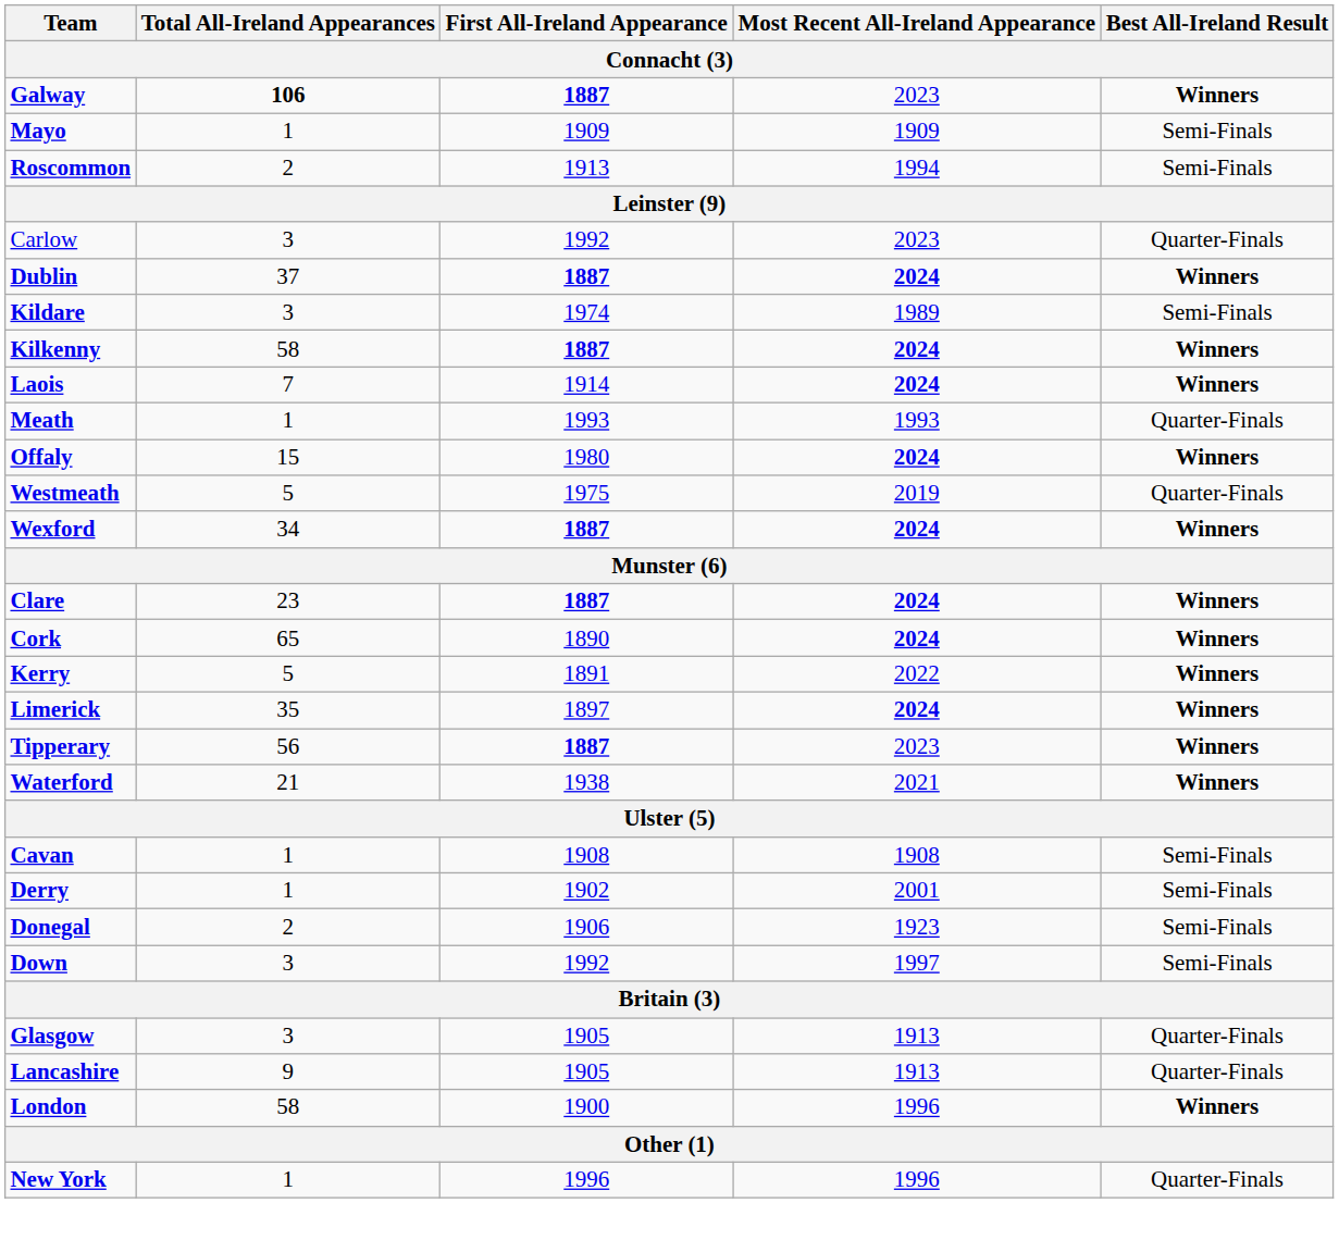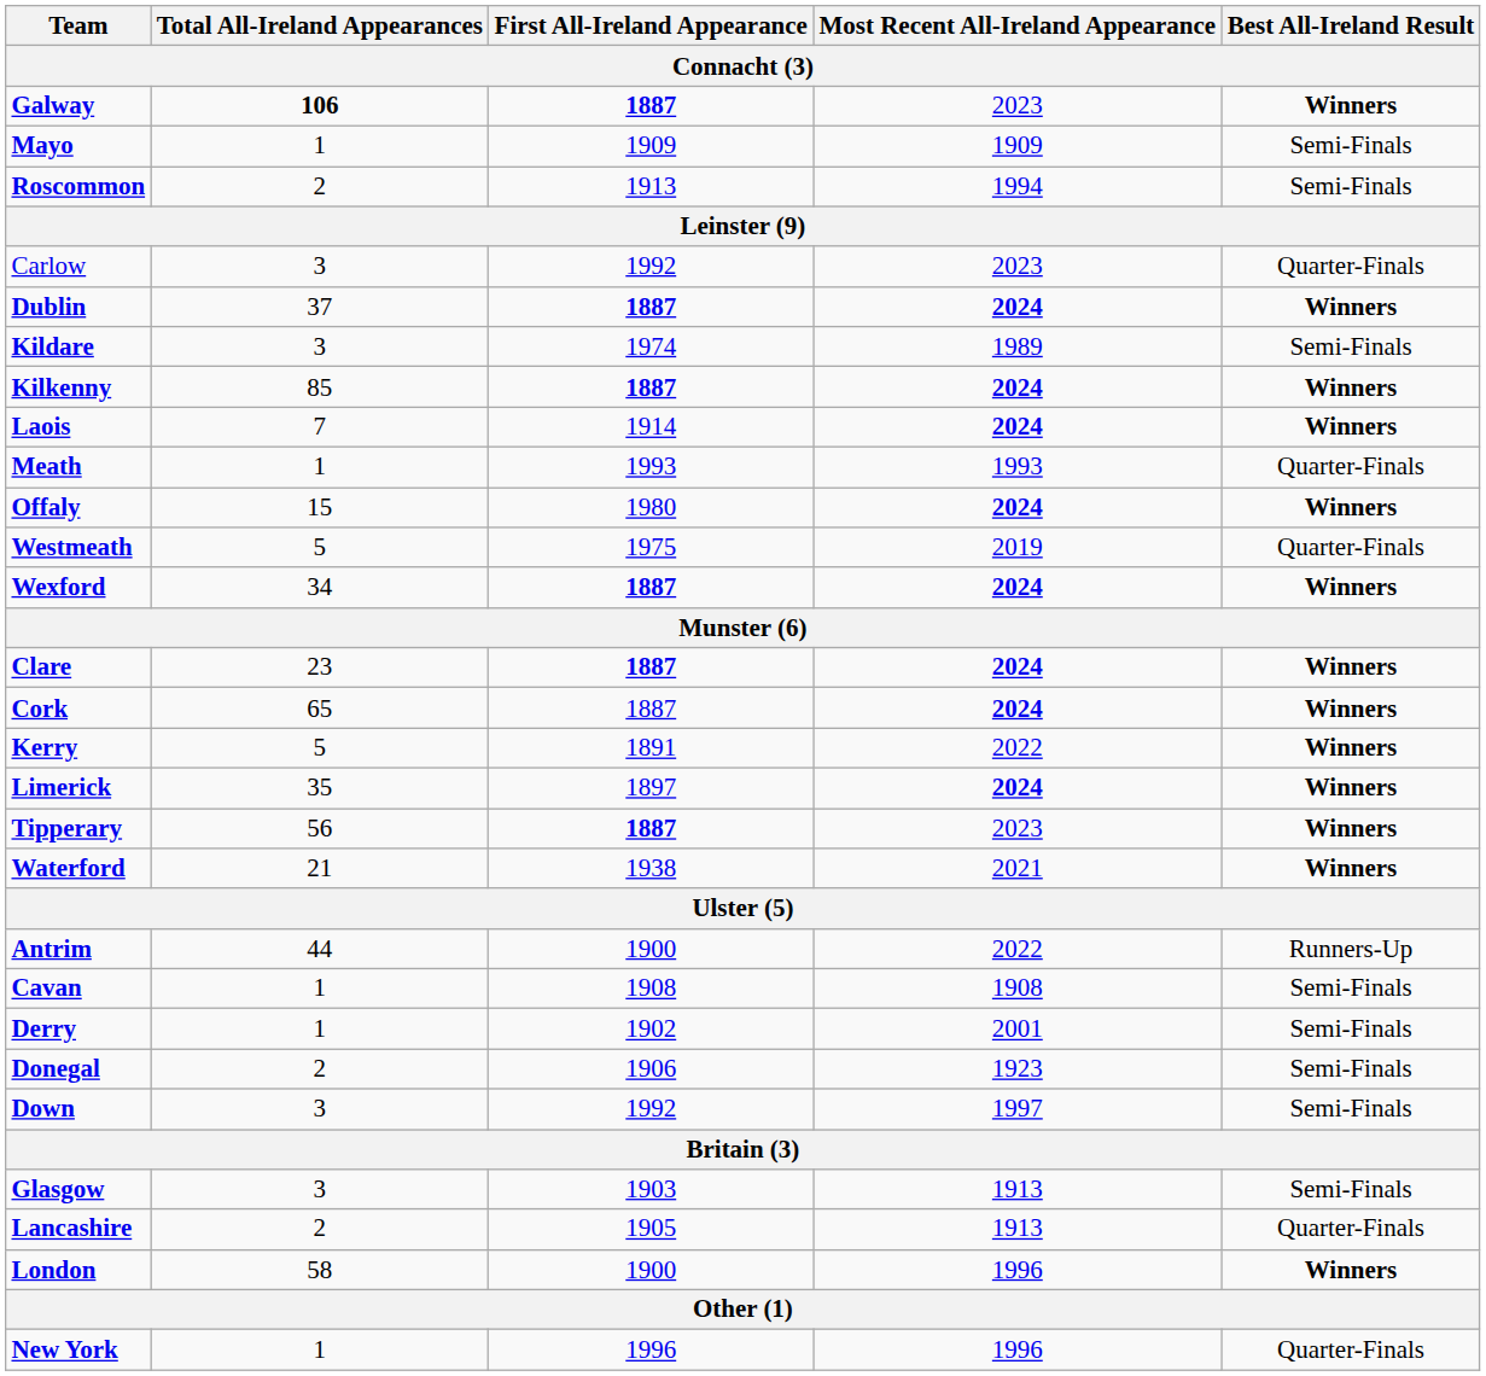Kilkenny | Total All-Ireland Appearances: 58 -> 85
Cork | First All-Ireland Appearance: 1890 -> 1887
+ row: Antrim | 44 | 1900 | 2022 | Runners-Up
Glasgow | First All-Ireland Appearance: 1905 -> 1903
Glasgow | Best All-Ireland Result: Quarter-Finals -> Semi-Finals
Lancashire | Total All-Ireland Appearances: 9 -> 2
